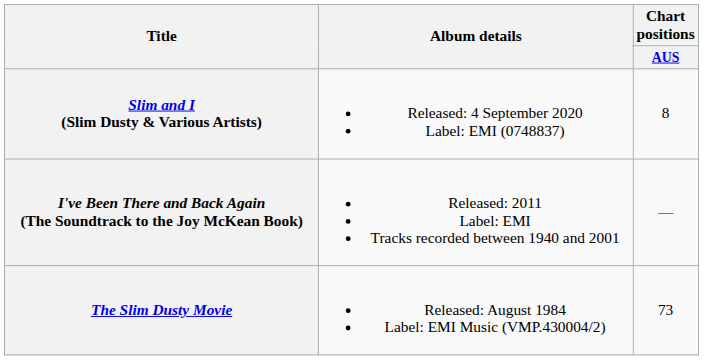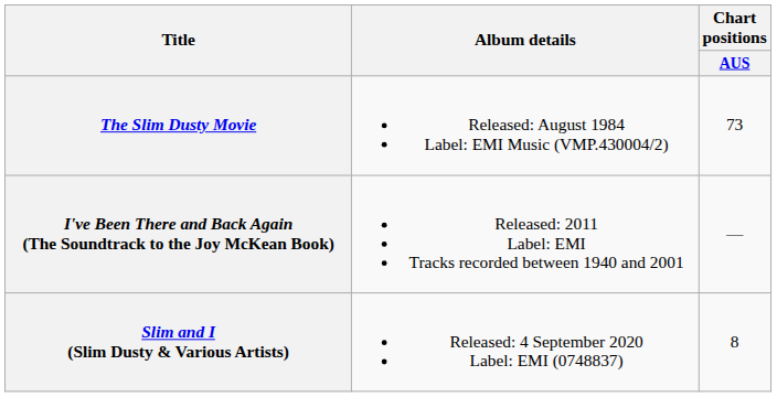rows swapped: The Slim Dusty Movie <-> Slim and I (Slim Dusty & Various Artists)
